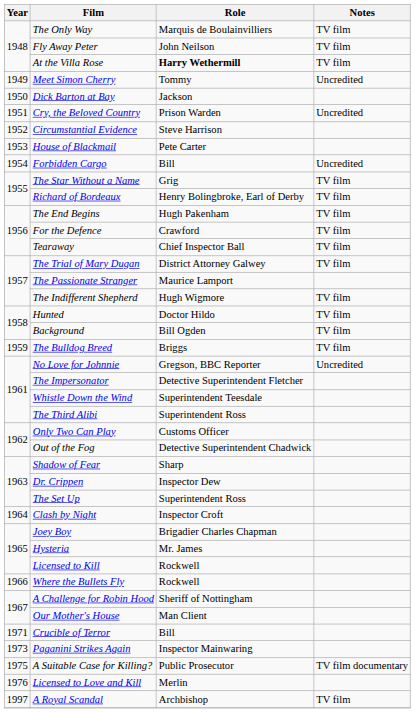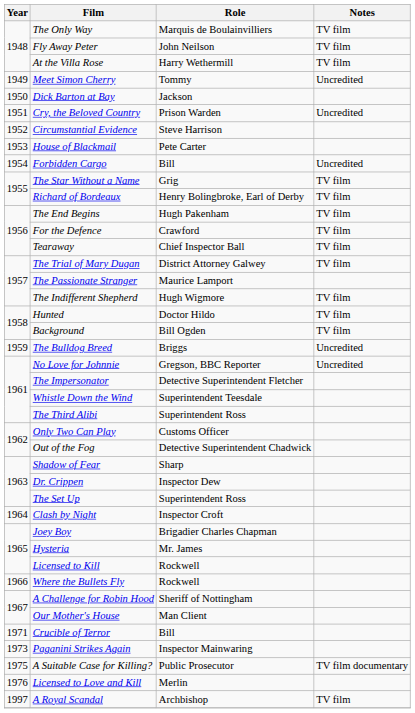At the Villa Rose | Role: bold -> normal
The Bulldog Breed | Notes: TV film -> Uncredited
